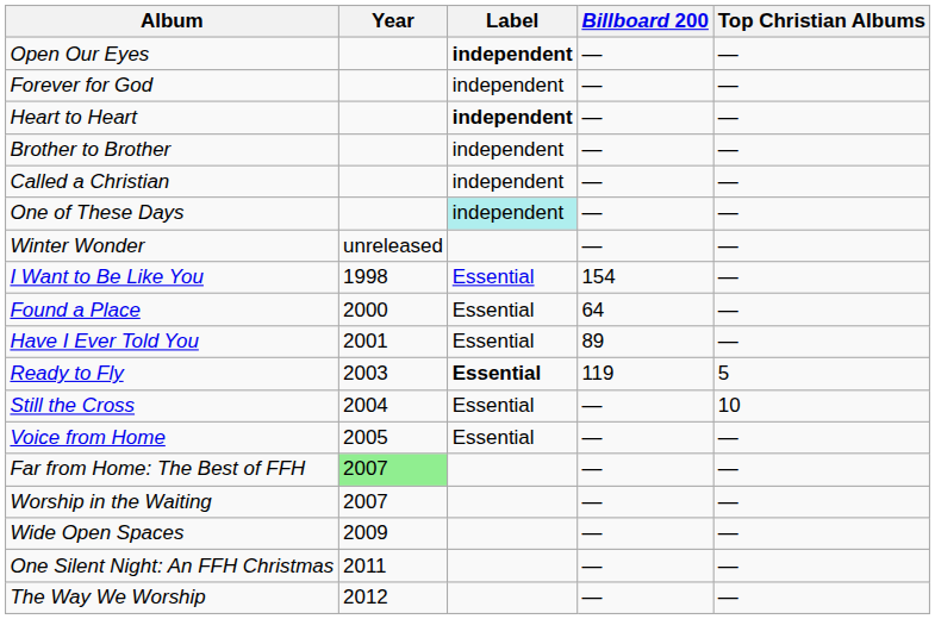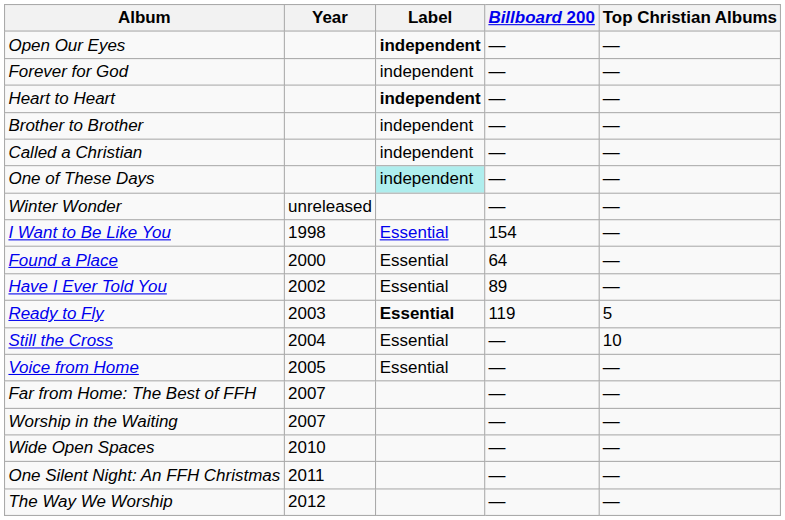Have I Ever Told You | Year: 2001 -> 2002
Far from Home: The Best of FFH | Year: lightgreen background -> no background
Wide Open Spaces | Year: 2009 -> 2010
